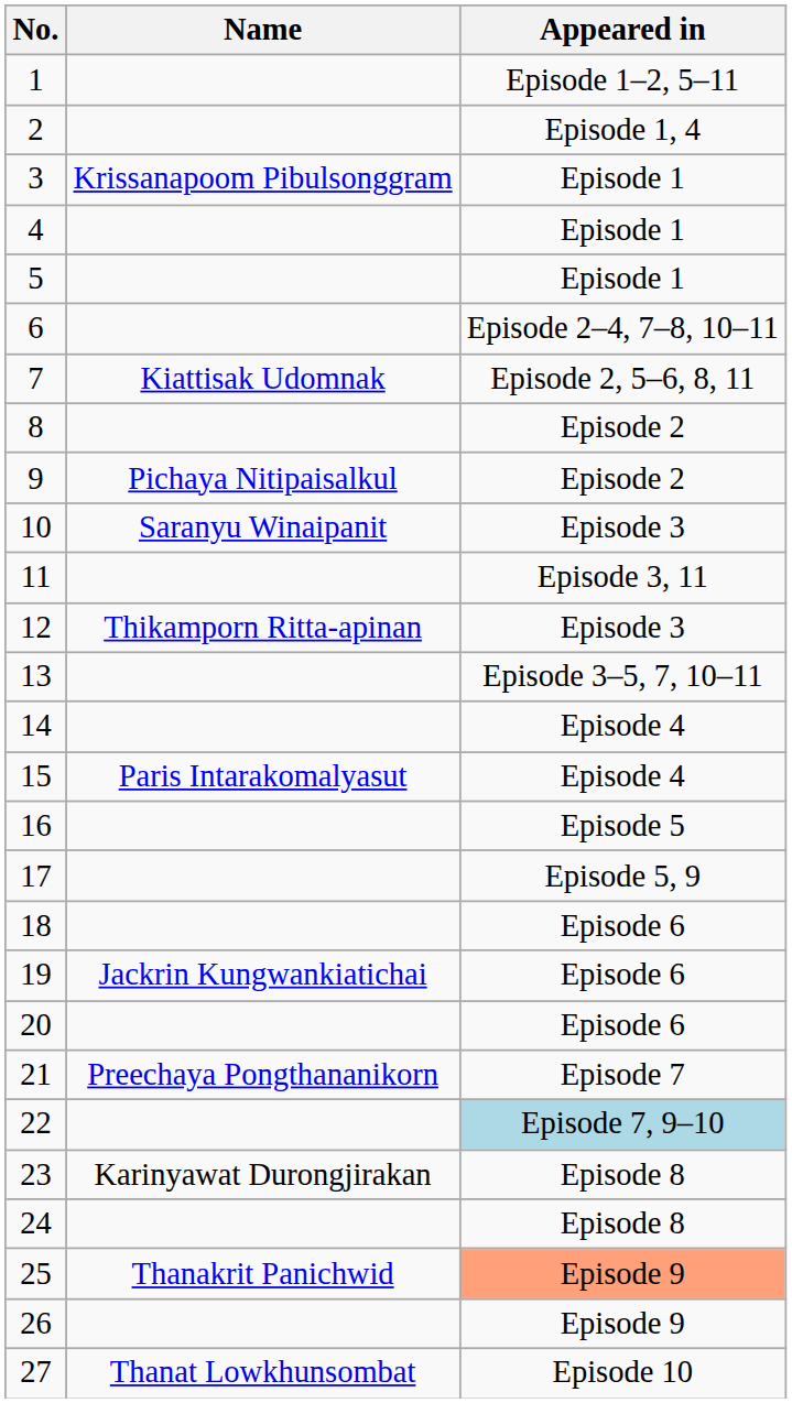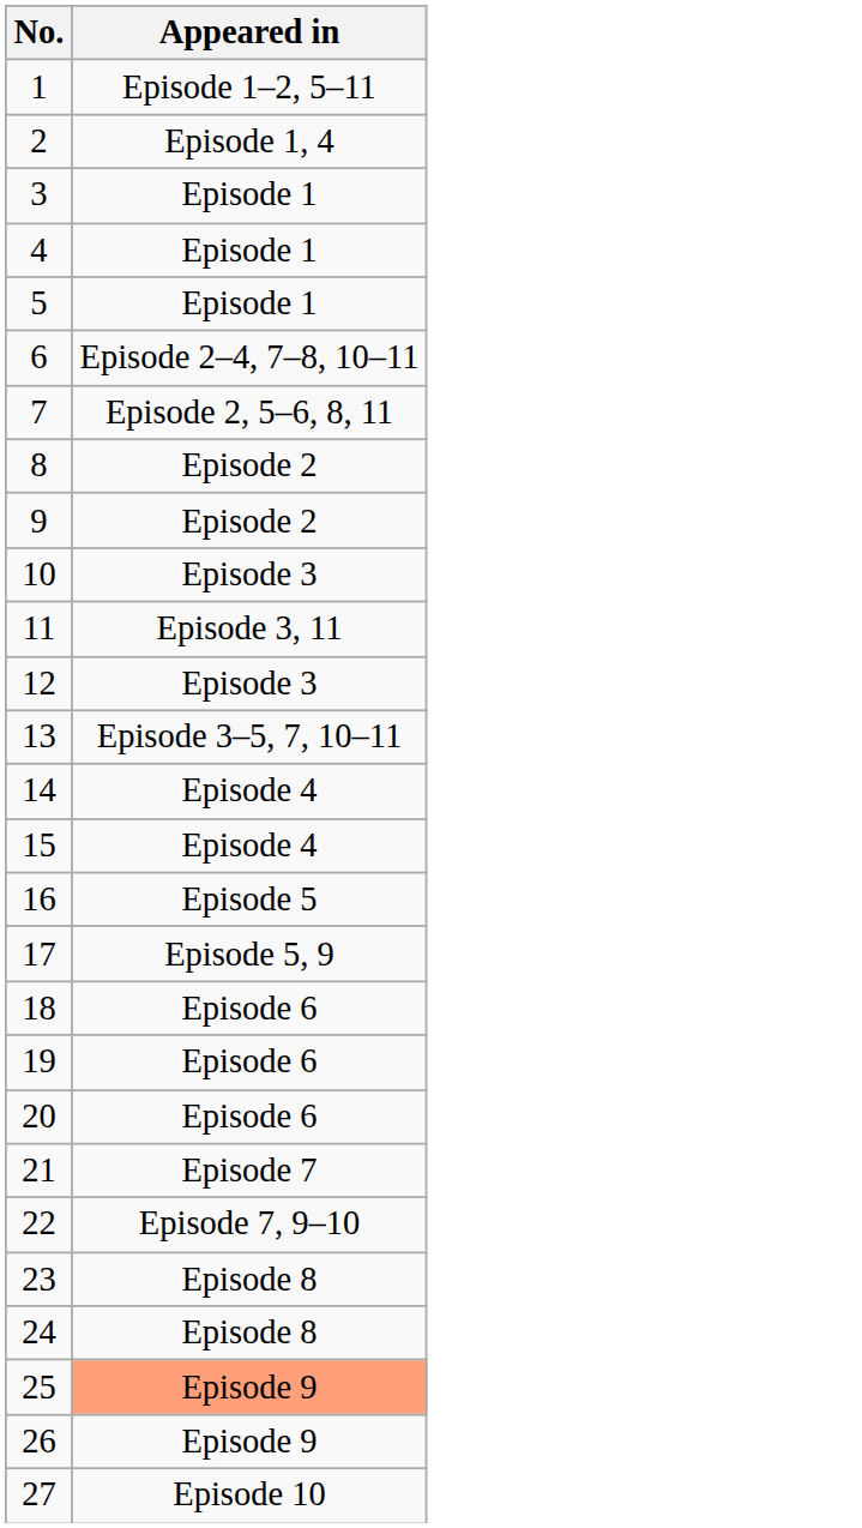- column: Name | Krissanapoom Pibulsonggram | Kiattisak Udomnak | Pichaya Nitipaisalkul | Saranyu Winaipanit | Thikamporn Ritta-apinan | Paris Intarakomalyasut | Jackrin Kungwankiatichai | Preechaya Pongthananikorn | Karinyawat Durongjirakan | Thanakrit Panichwid | Thanat Lowkhunsombat
22 | Appeared in: lightblue background -> no background
